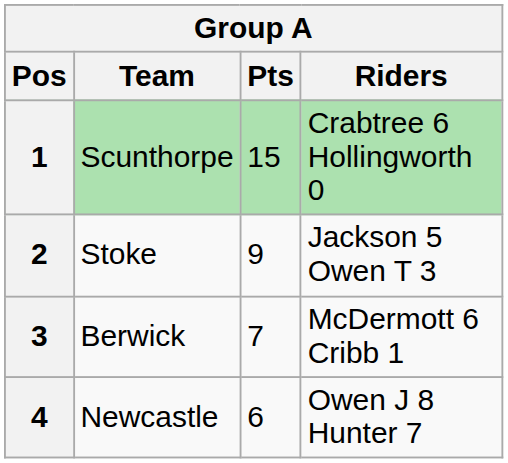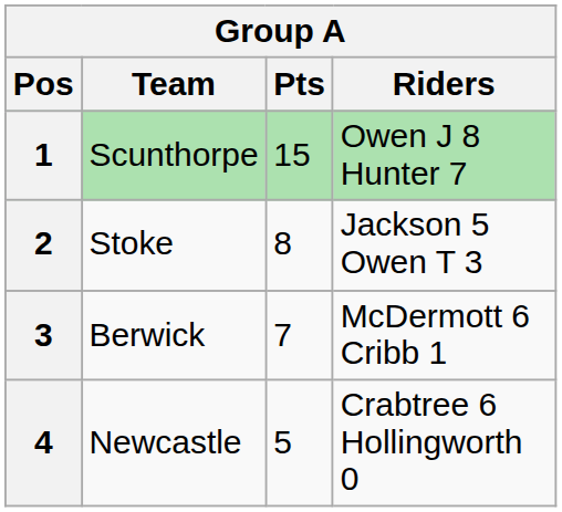1 | Riders: Crabtree 6 Hollingworth 0 -> Owen J 8 Hunter 7
2 | Pts: 9 -> 8
4 | Pts: 6 -> 5
4 | Riders: Owen J 8 Hunter 7 -> Crabtree 6 Hollingworth 0
